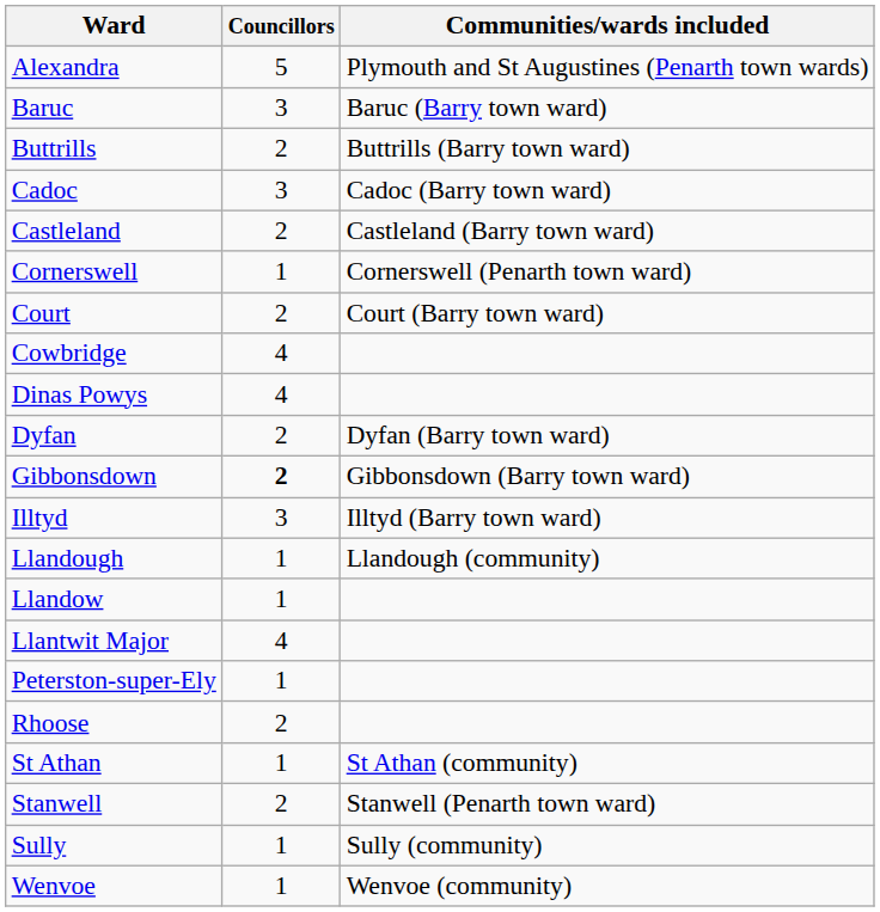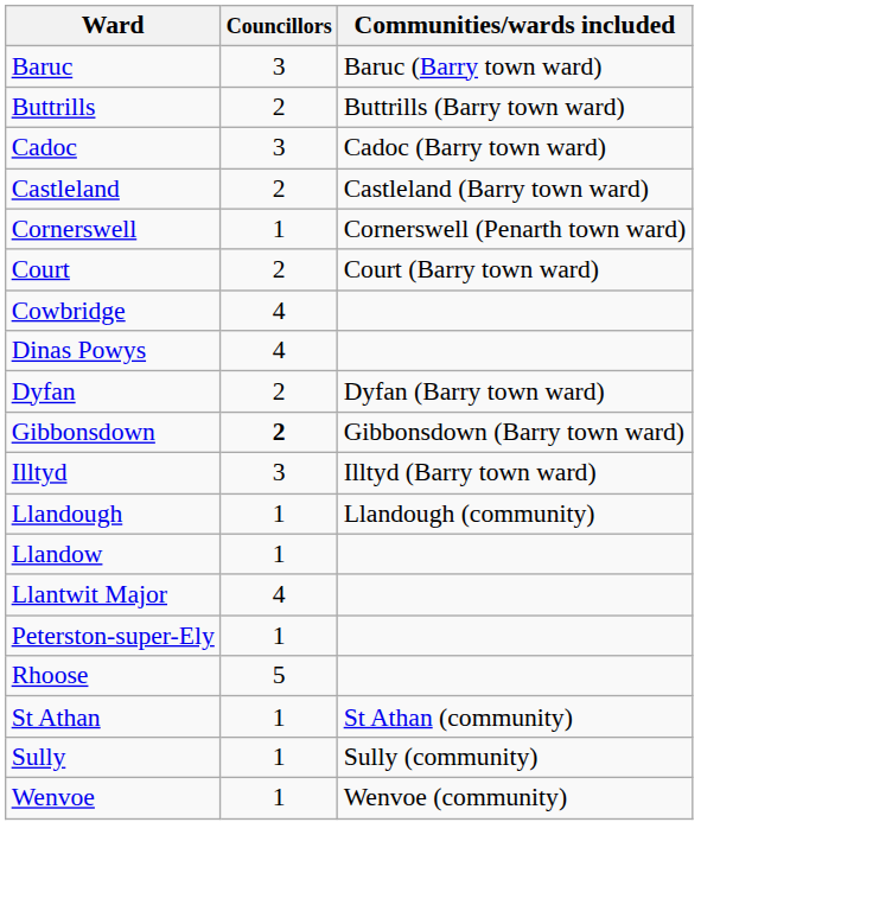- row: Alexandra | 5 | Plymouth and St Augustines (Penarth town wards)
Rhoose | Councillors: 2 -> 5
- row: Stanwell | 2 | Stanwell (Penarth town ward)
